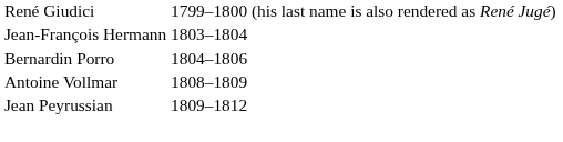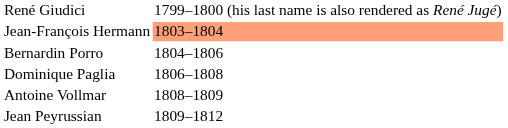Jean-François Hermann | column 2: no background -> lightsalmon background
+ row: Dominique Paglia | 1806–1808
